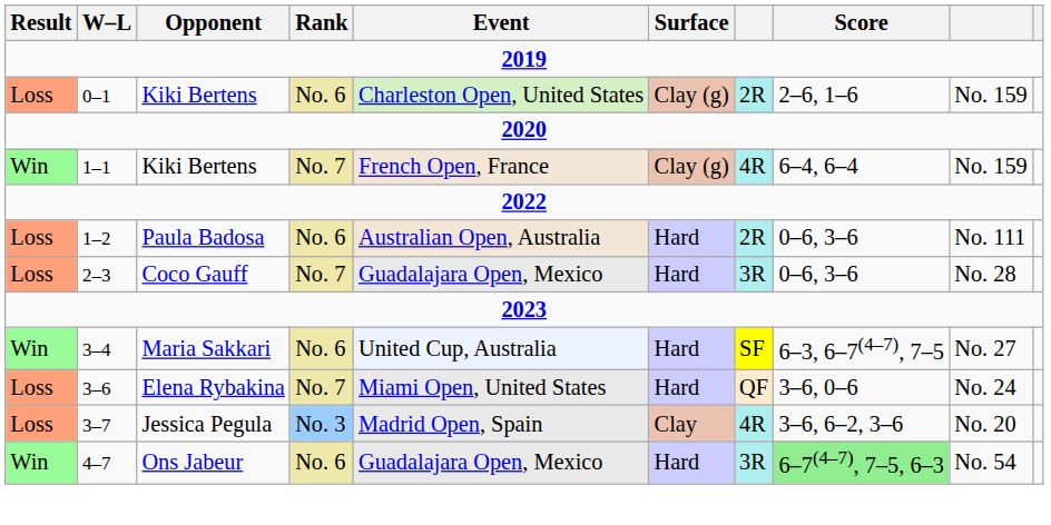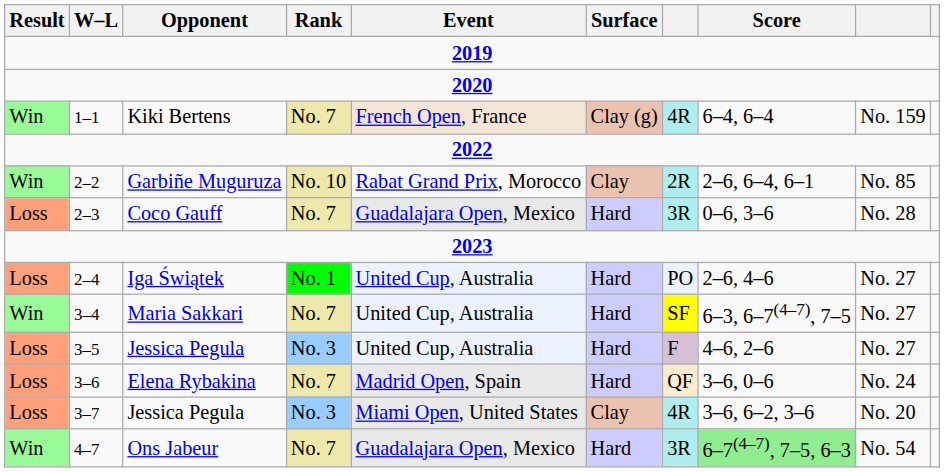- row: Loss | 0–1 | Kiki Bertens | No. 6 | Charleston Open, United States | Clay (g) | 2R | 2–6, 1–6 | No. 159
- row: Loss | 1–2 | Paula Badosa | No. 6 | Australian Open, Australia | Hard | 2R | 0–6, 3–6 | No. 111
+ row: Win | 2–2 | Garbiñe Muguruza | No. 10 | Rabat Grand Prix, Morocco | Clay | 2R | 2–6, 6–4, 6–1 | No. 85
+ row: Loss | 2–4 | Iga Świątek | No. 1 | United Cup, Australia | Hard | PO | 2–6, 4–6 | No. 27
3–4 | Rank: No. 6 -> No. 7
+ row: Loss | 3–5 | Jessica Pegula | No. 3 | United Cup, Australia | Hard | F | 4–6, 2–6 | No. 27
3–6 | Event: Miami Open, United States -> Madrid Open, Spain
3–7 | Event: Madrid Open, Spain -> Miami Open, United States
4–7 | Rank: No. 6 -> No. 7
